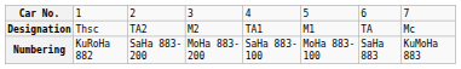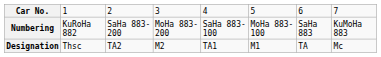rows swapped: Designation <-> Numbering
